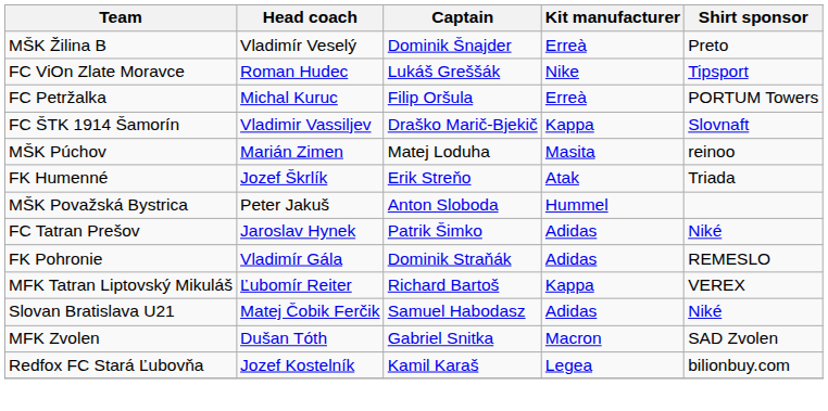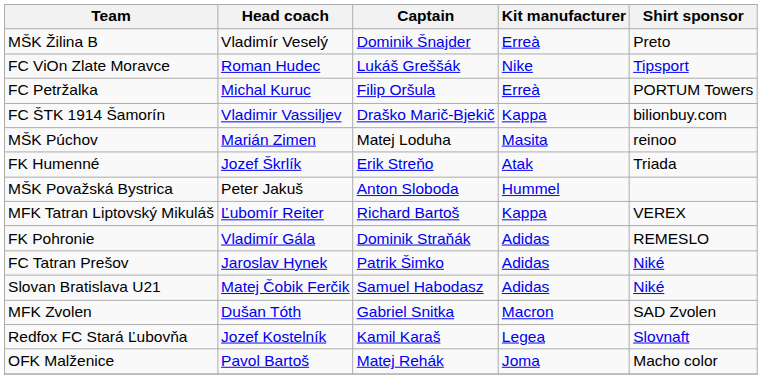FC ŠTK 1914 Šamorín | Shirt sponsor: Slovnaft -> bilionbuy.com
rows swapped: FC Tatran Prešov <-> MFK Tatran Liptovský Mikuláš
Redfox FC Stará Ľubovňa | Shirt sponsor: bilionbuy.com -> Slovnaft
+ row: OFK Malženice | Pavol Bartoš | Matej Rehák | Joma | Macho color
